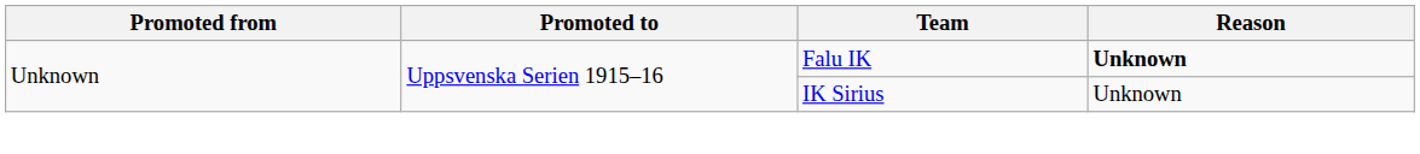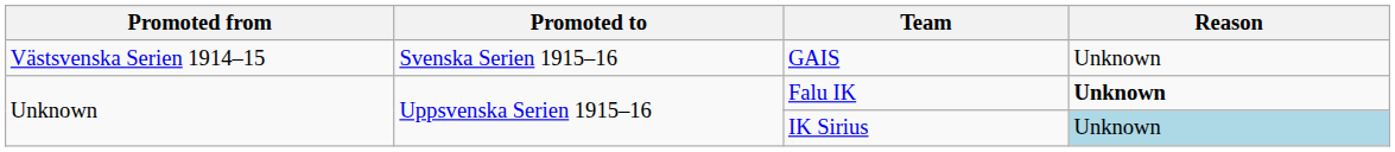+ row: Västsvenska Serien 1914–15 | Svenska Serien 1915–16 | GAIS | Unknown
IK Sirius | Reason: no background -> lightblue background
